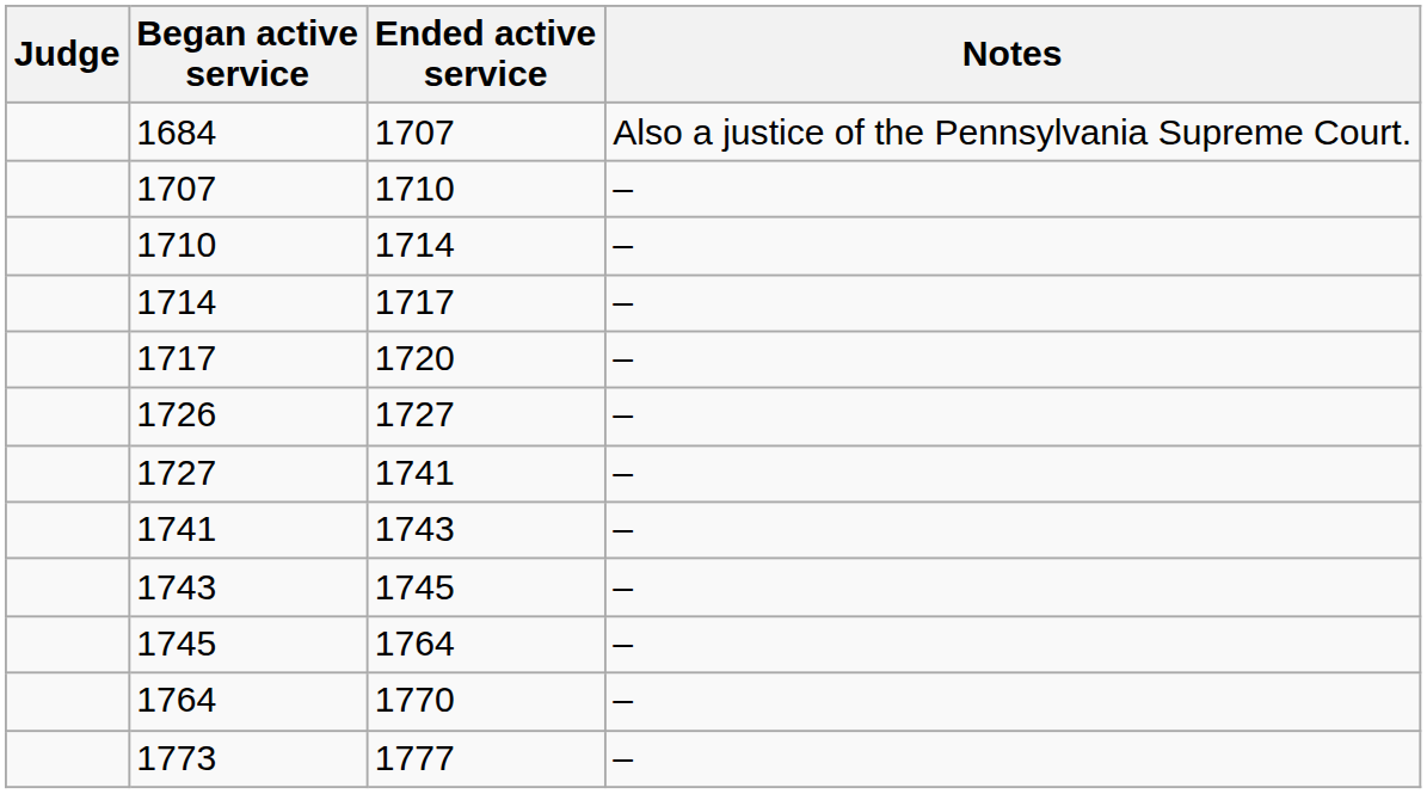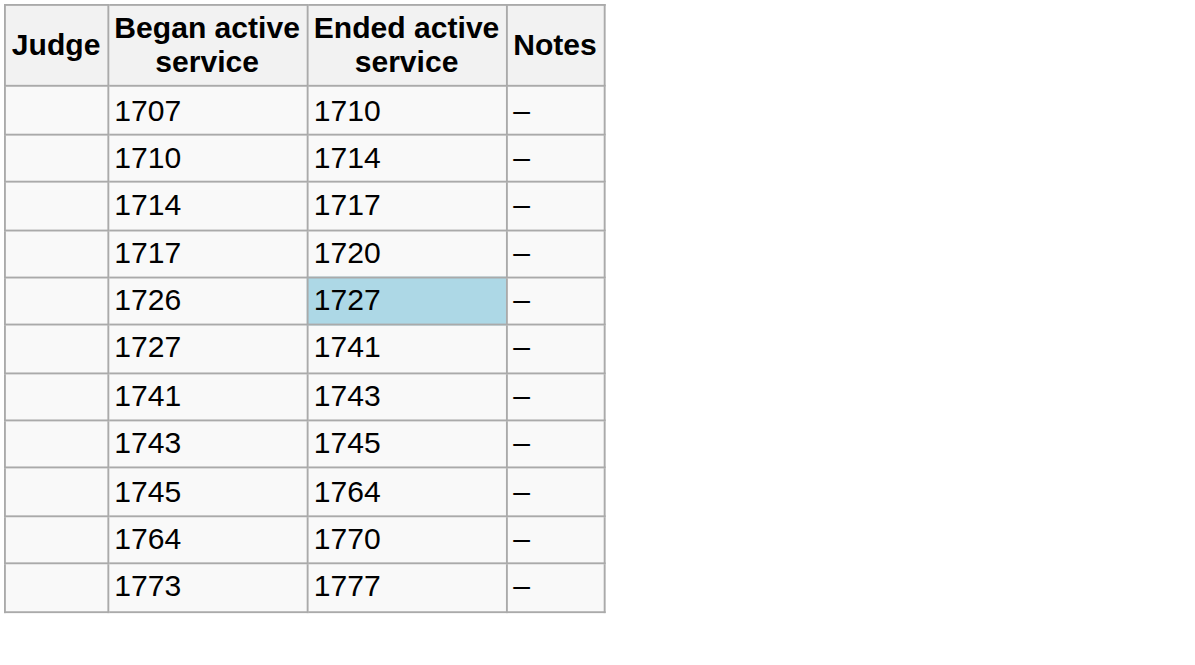- row: 1684 | 1707 | Also a justice of the Pennsylvania Supreme Court.
1726 | Ended active service: no background -> lightblue background
